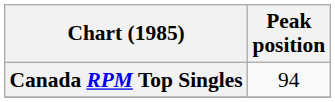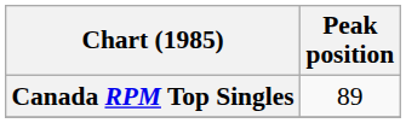Canada RPM Top Singles | Peak position: 94 -> 89
